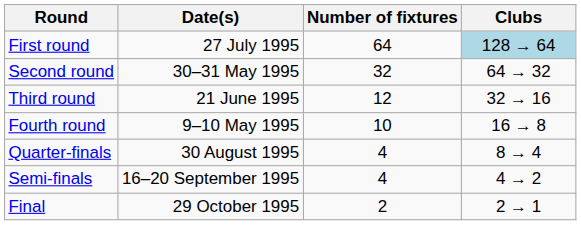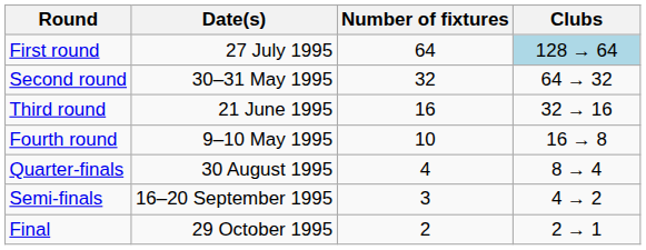Third round | Number of fixtures: 12 -> 16
Semi-finals | Number of fixtures: 4 -> 3
